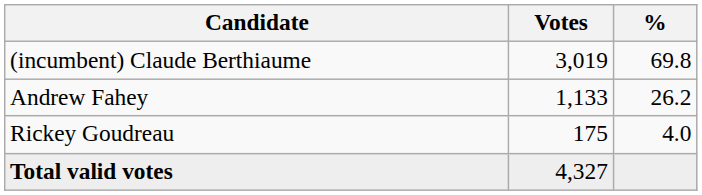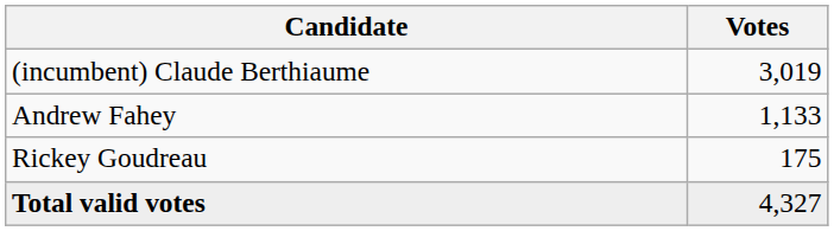- column: % | 69.8 | 26.2 | 4.0
